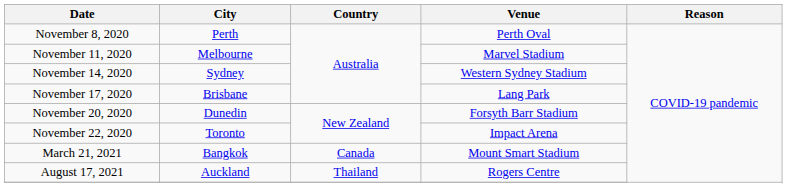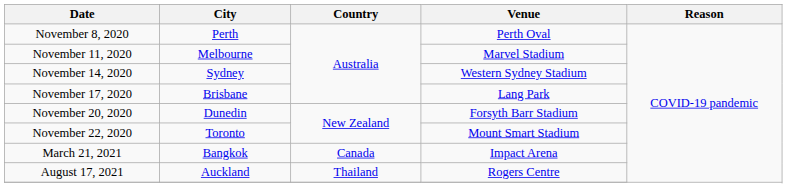November 22, 2020 | Venue: Impact Arena -> Mount Smart Stadium
March 21, 2021 | Venue: Mount Smart Stadium -> Impact Arena
